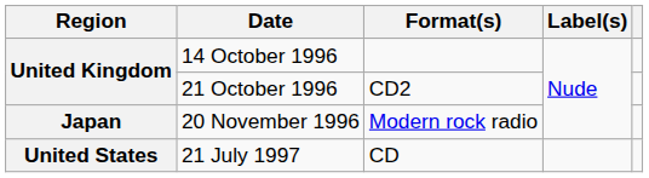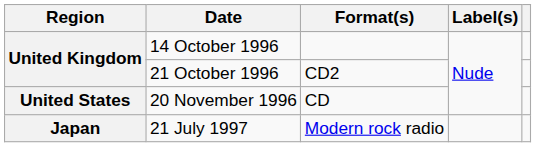20 November 1996 | Region: Japan -> United States
20 November 1996 | Format(s): Modern rock radio -> CD
21 July 1997 | Region: United States -> Japan
21 July 1997 | Format(s): CD -> Modern rock radio
